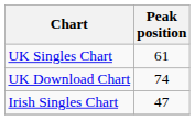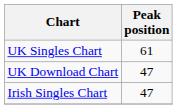UK Download Chart | Peak position: 74 -> 47
